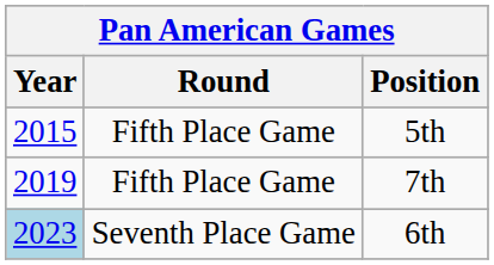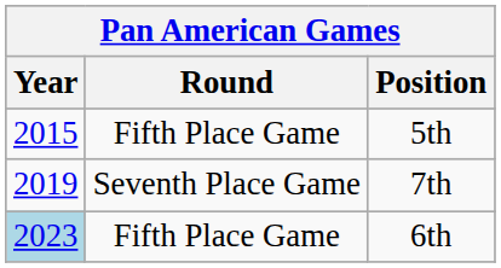7th | Round: Fifth Place Game -> Seventh Place Game
6th | Round: Seventh Place Game -> Fifth Place Game
